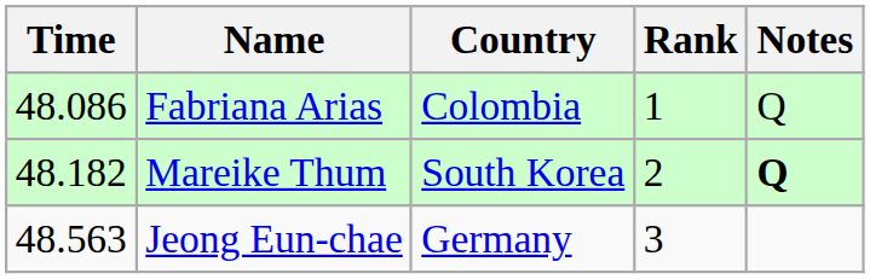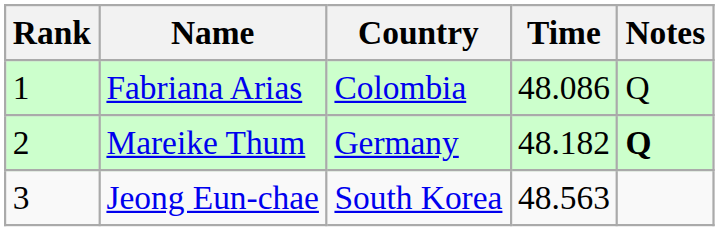columns swapped: Rank <-> Time
Mareike Thum | Country: South Korea -> Germany
Jeong Eun-chae | Country: Germany -> South Korea
